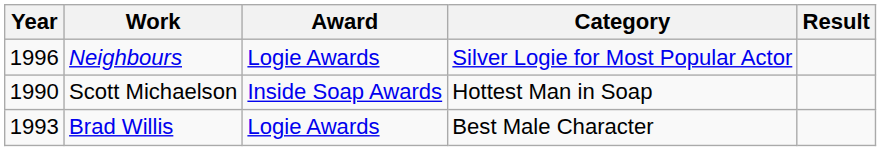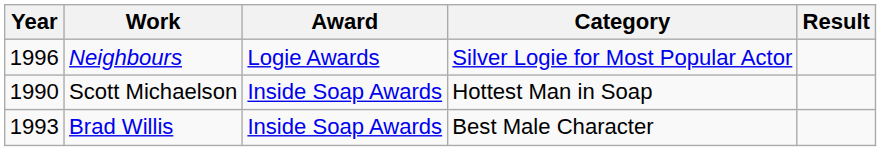Brad Willis | Award: Logie Awards -> Inside Soap Awards
